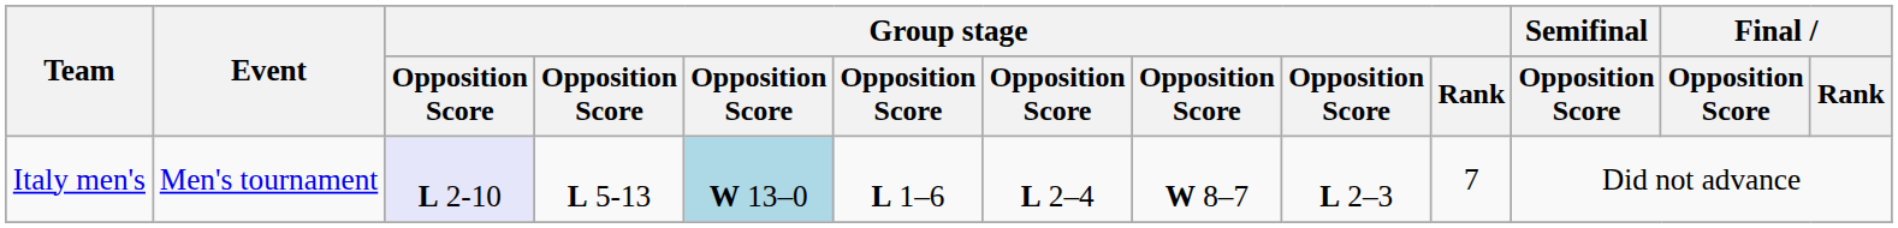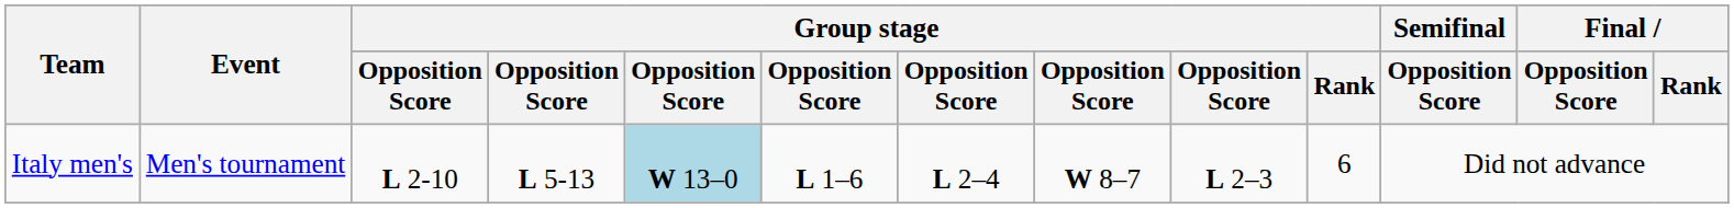Italy men's | column 3: lavender background -> no background
Italy men's | Group stage / Rank: 7 -> 6
